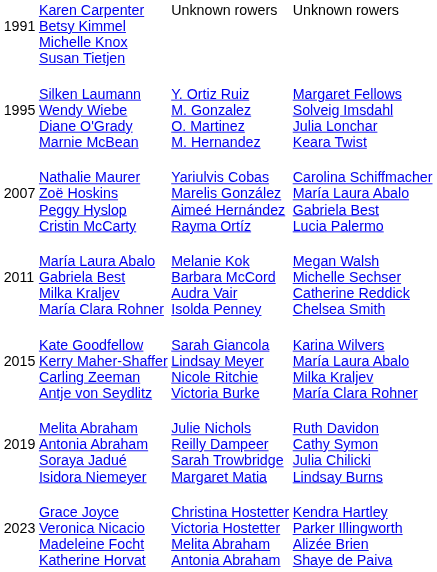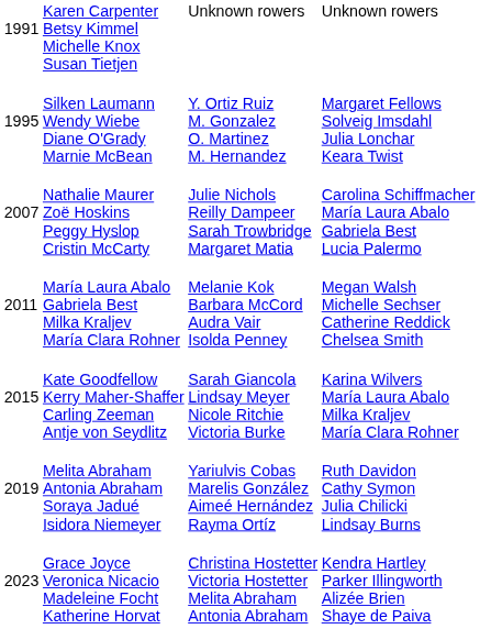Nathalie Maurer Zoë Hoskins Peggy Hyslop Cristin McCarty | column 3: Yariulvis Cobas Marelis González Aimeé Hernández Rayma Ortíz -> Julie Nichols Reilly Dampeer Sarah Trowbridge Margaret Matia
Melita Abraham Antonia Abraham Soraya Jadué Isidora Niemeyer | column 3: Julie Nichols Reilly Dampeer Sarah Trowbridge Margaret Matia -> Yariulvis Cobas Marelis González Aimeé Hernández Rayma Ortíz
